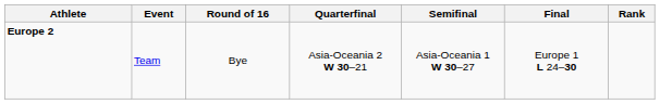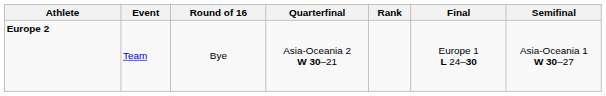columns swapped: Semifinal <-> Rank
